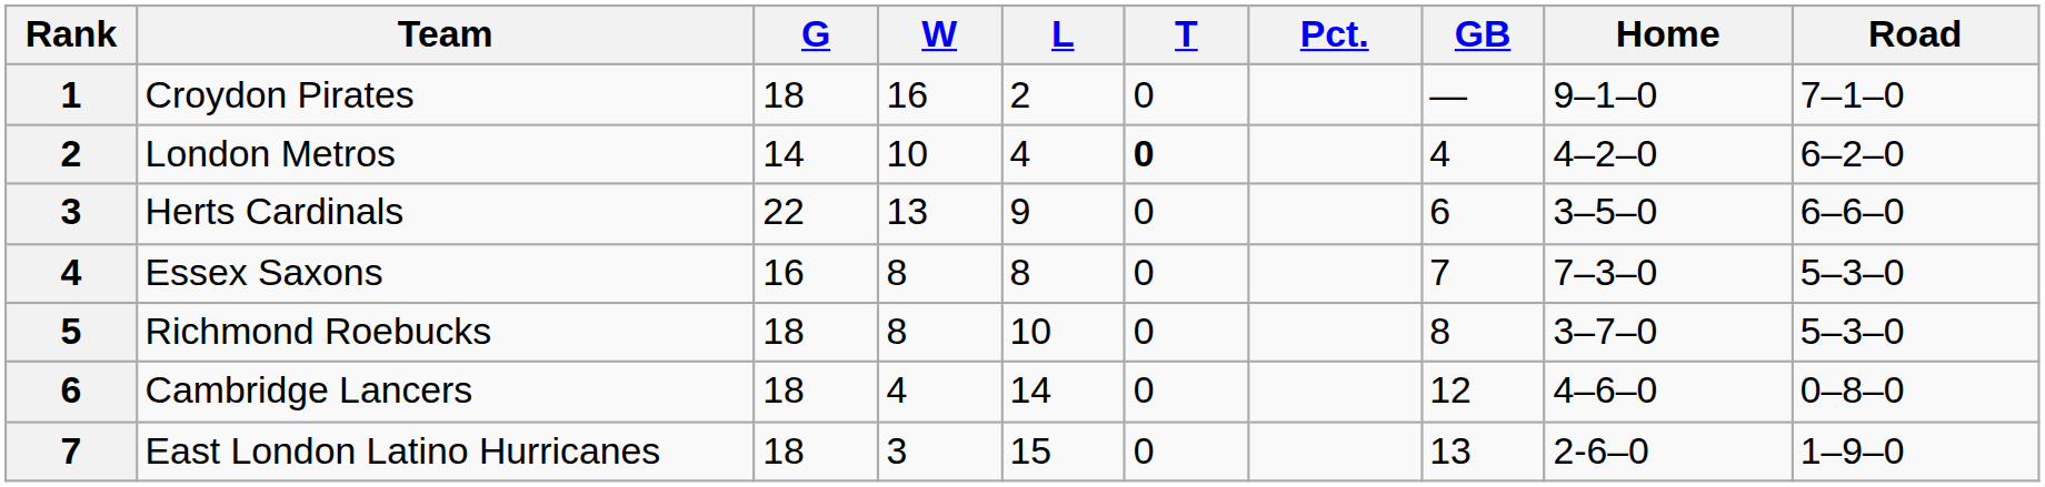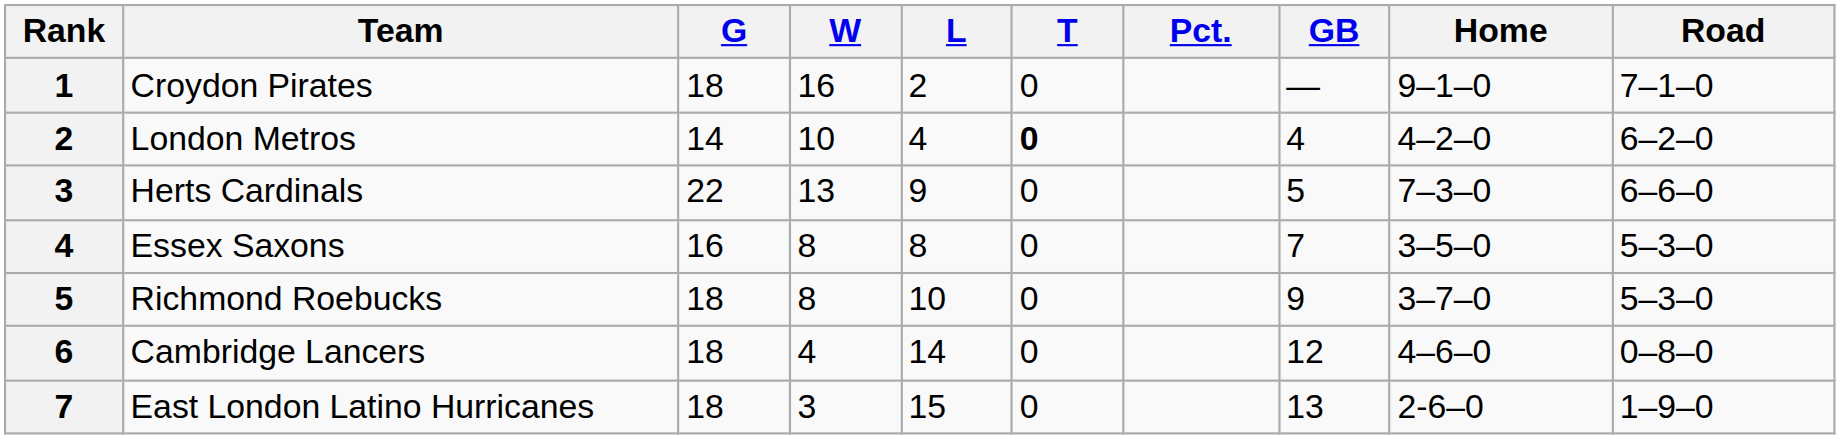Herts Cardinals | GB: 6 -> 5
Herts Cardinals | Home: 3–5–0 -> 7–3–0
Essex Saxons | Home: 7–3–0 -> 3–5–0
Richmond Roebucks | GB: 8 -> 9
